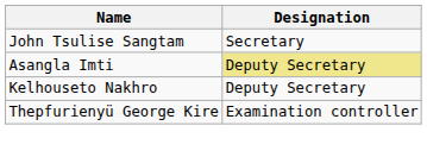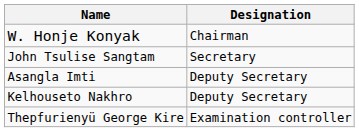+ row: W. Honje Konyak | Chairman
Asangla Imti | Designation: khaki background -> no background
